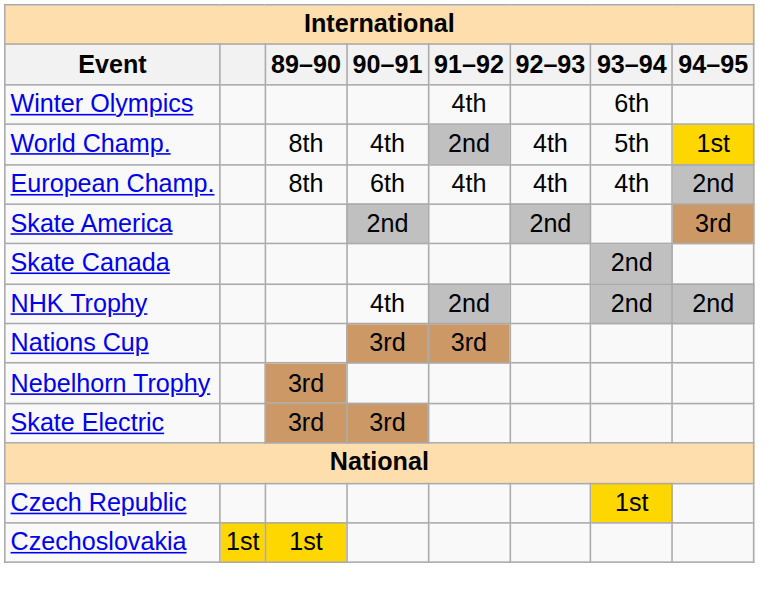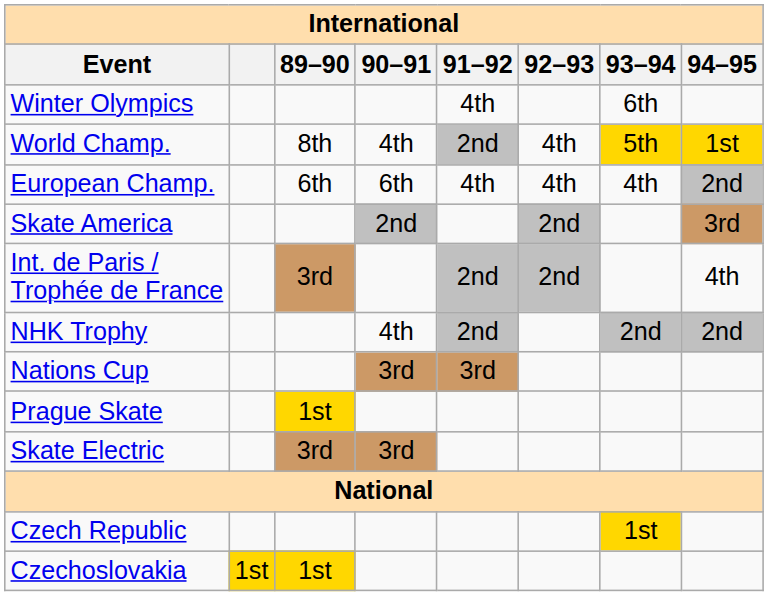World Champ. | 93–94: no background -> gold background
European Champ. | 89–90: 8th -> 6th
- row: Skate Canada | 2nd
+ row: Int. de Paris / Trophée de France | 3rd | 2nd | 2nd | 4th
- row: Nebelhorn Trophy | 3rd
+ row: Prague Skate | 1st
